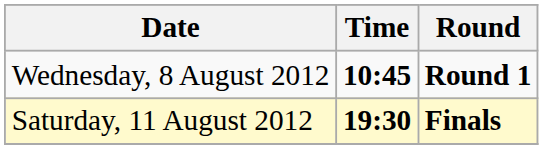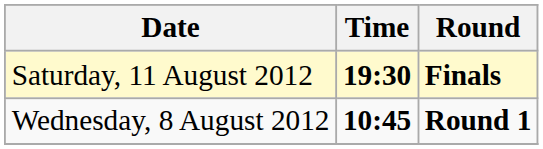rows swapped: Wednesday, 8 August 2012 <-> Saturday, 11 August 2012
